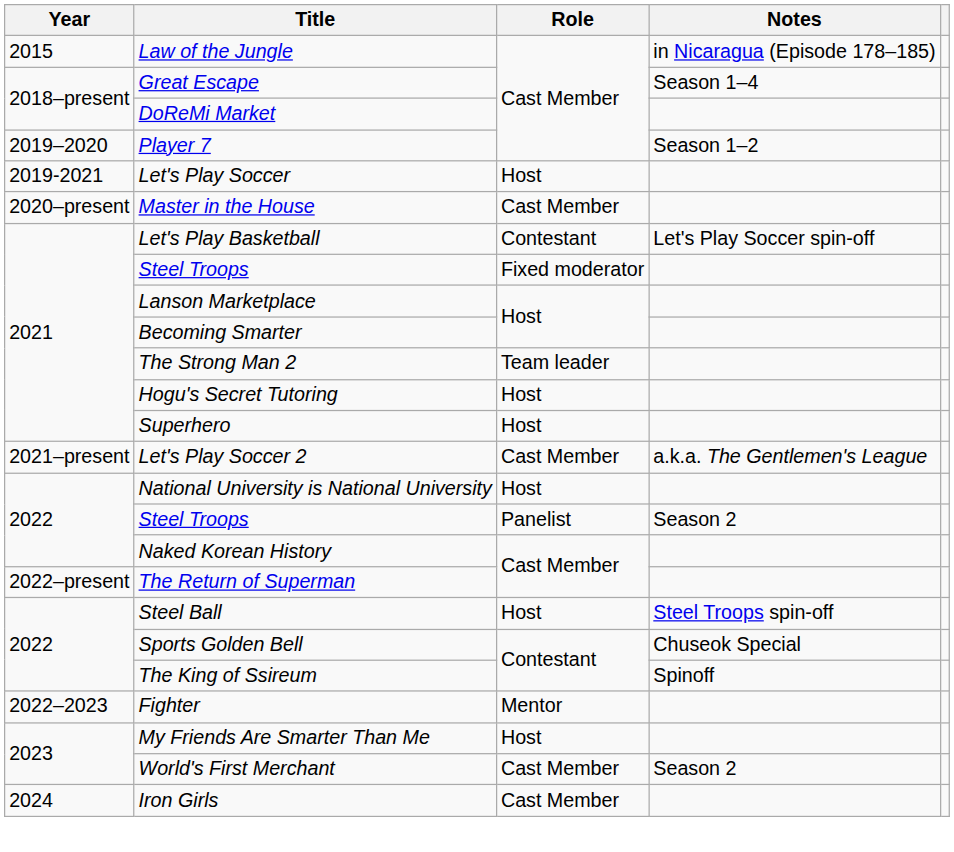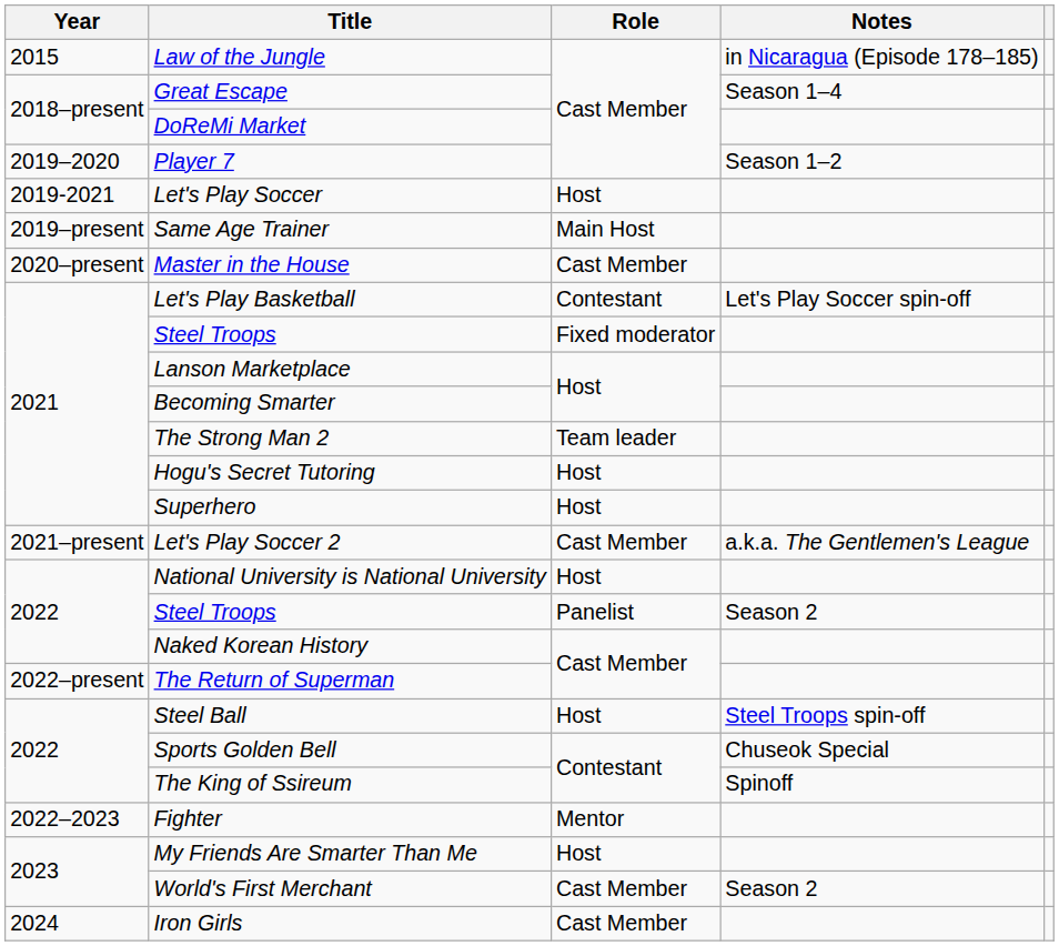+ row: 2019–present | Same Age Trainer | Main Host
